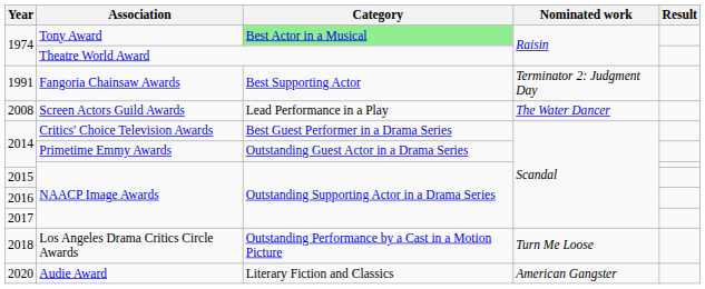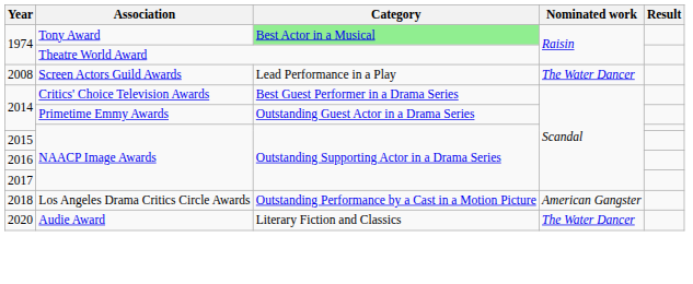- row: 1991 | Fangoria Chainsaw Awards | Best Supporting Actor | Terminator 2: Judgment Day
2018 | Nominated work: Turn Me Loose -> American Gangster
2020 | Nominated work: American Gangster -> The Water Dancer
